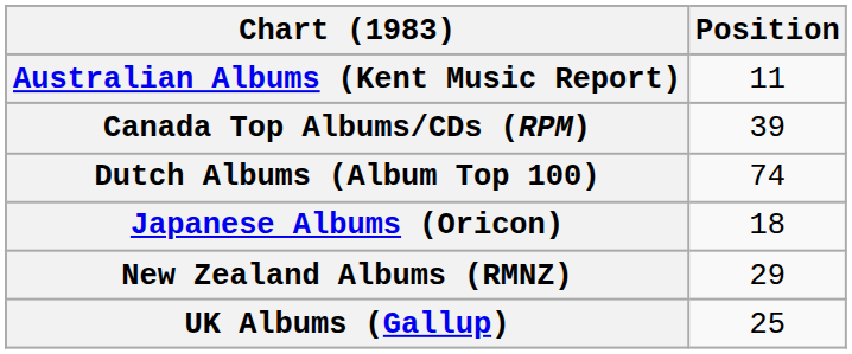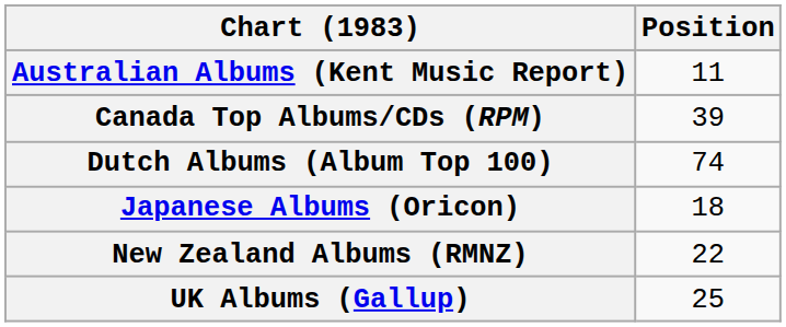New Zealand Albums (RMNZ) | Position: 29 -> 22
